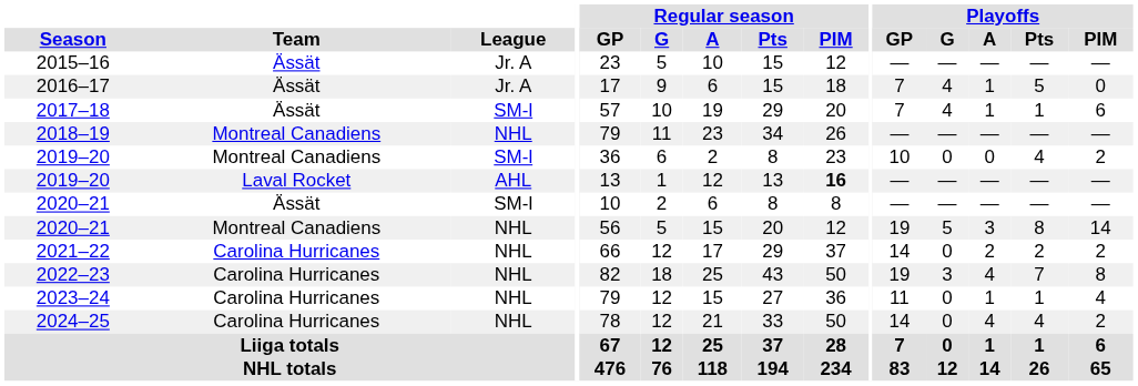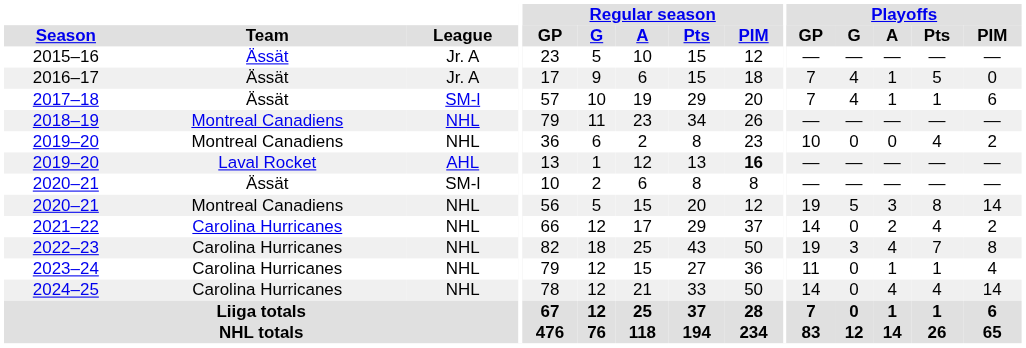2019–20 / Montreal Canadiens | League: SM-l -> NHL
2021–22 | Playoffs / Pts: 2 -> 4
2024–25 | Playoffs / PIM: 2 -> 14
